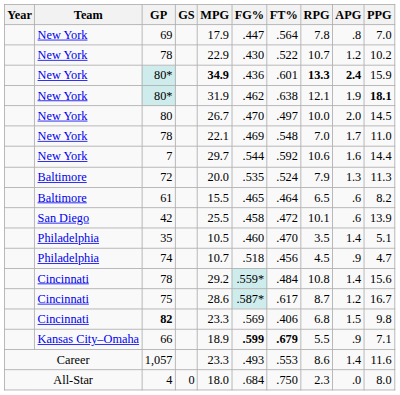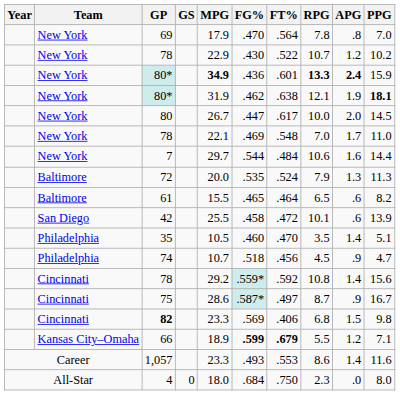69 | FG%: .447 -> .470
80 | FG%: .470 -> .447
80 | FT%: .497 -> .617
7 | FT%: .592 -> .484
Cincinnati / 78 | FT%: .484 -> .592
75 | FT%: .617 -> .497
75 | APG: 1.2 -> .9
66 | APG: .9 -> 1.2
